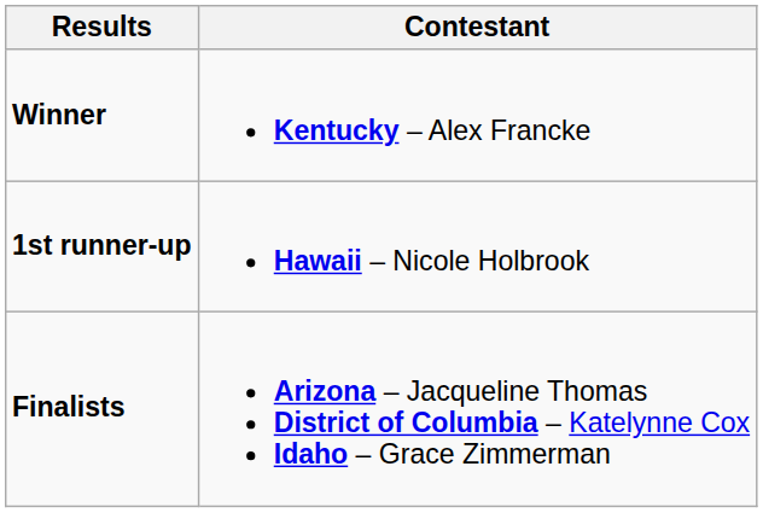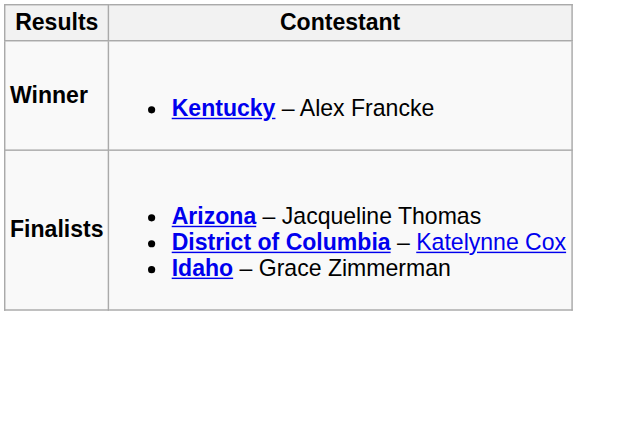- row: 1st runner-up | Hawaii – Nicole Holbrook
